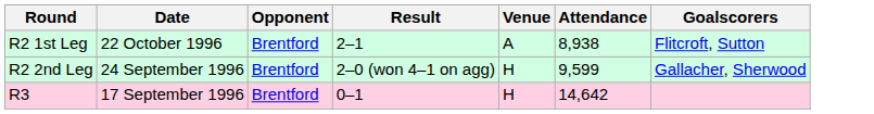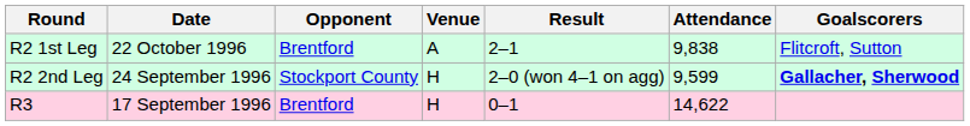columns swapped: Venue <-> Result
R2 1st Leg | Attendance: 8,938 -> 9,838
R2 2nd Leg | Opponent: Brentford -> Stockport County
R2 2nd Leg | Goalscorers: normal -> bold
R3 | Attendance: 14,642 -> 14,622
